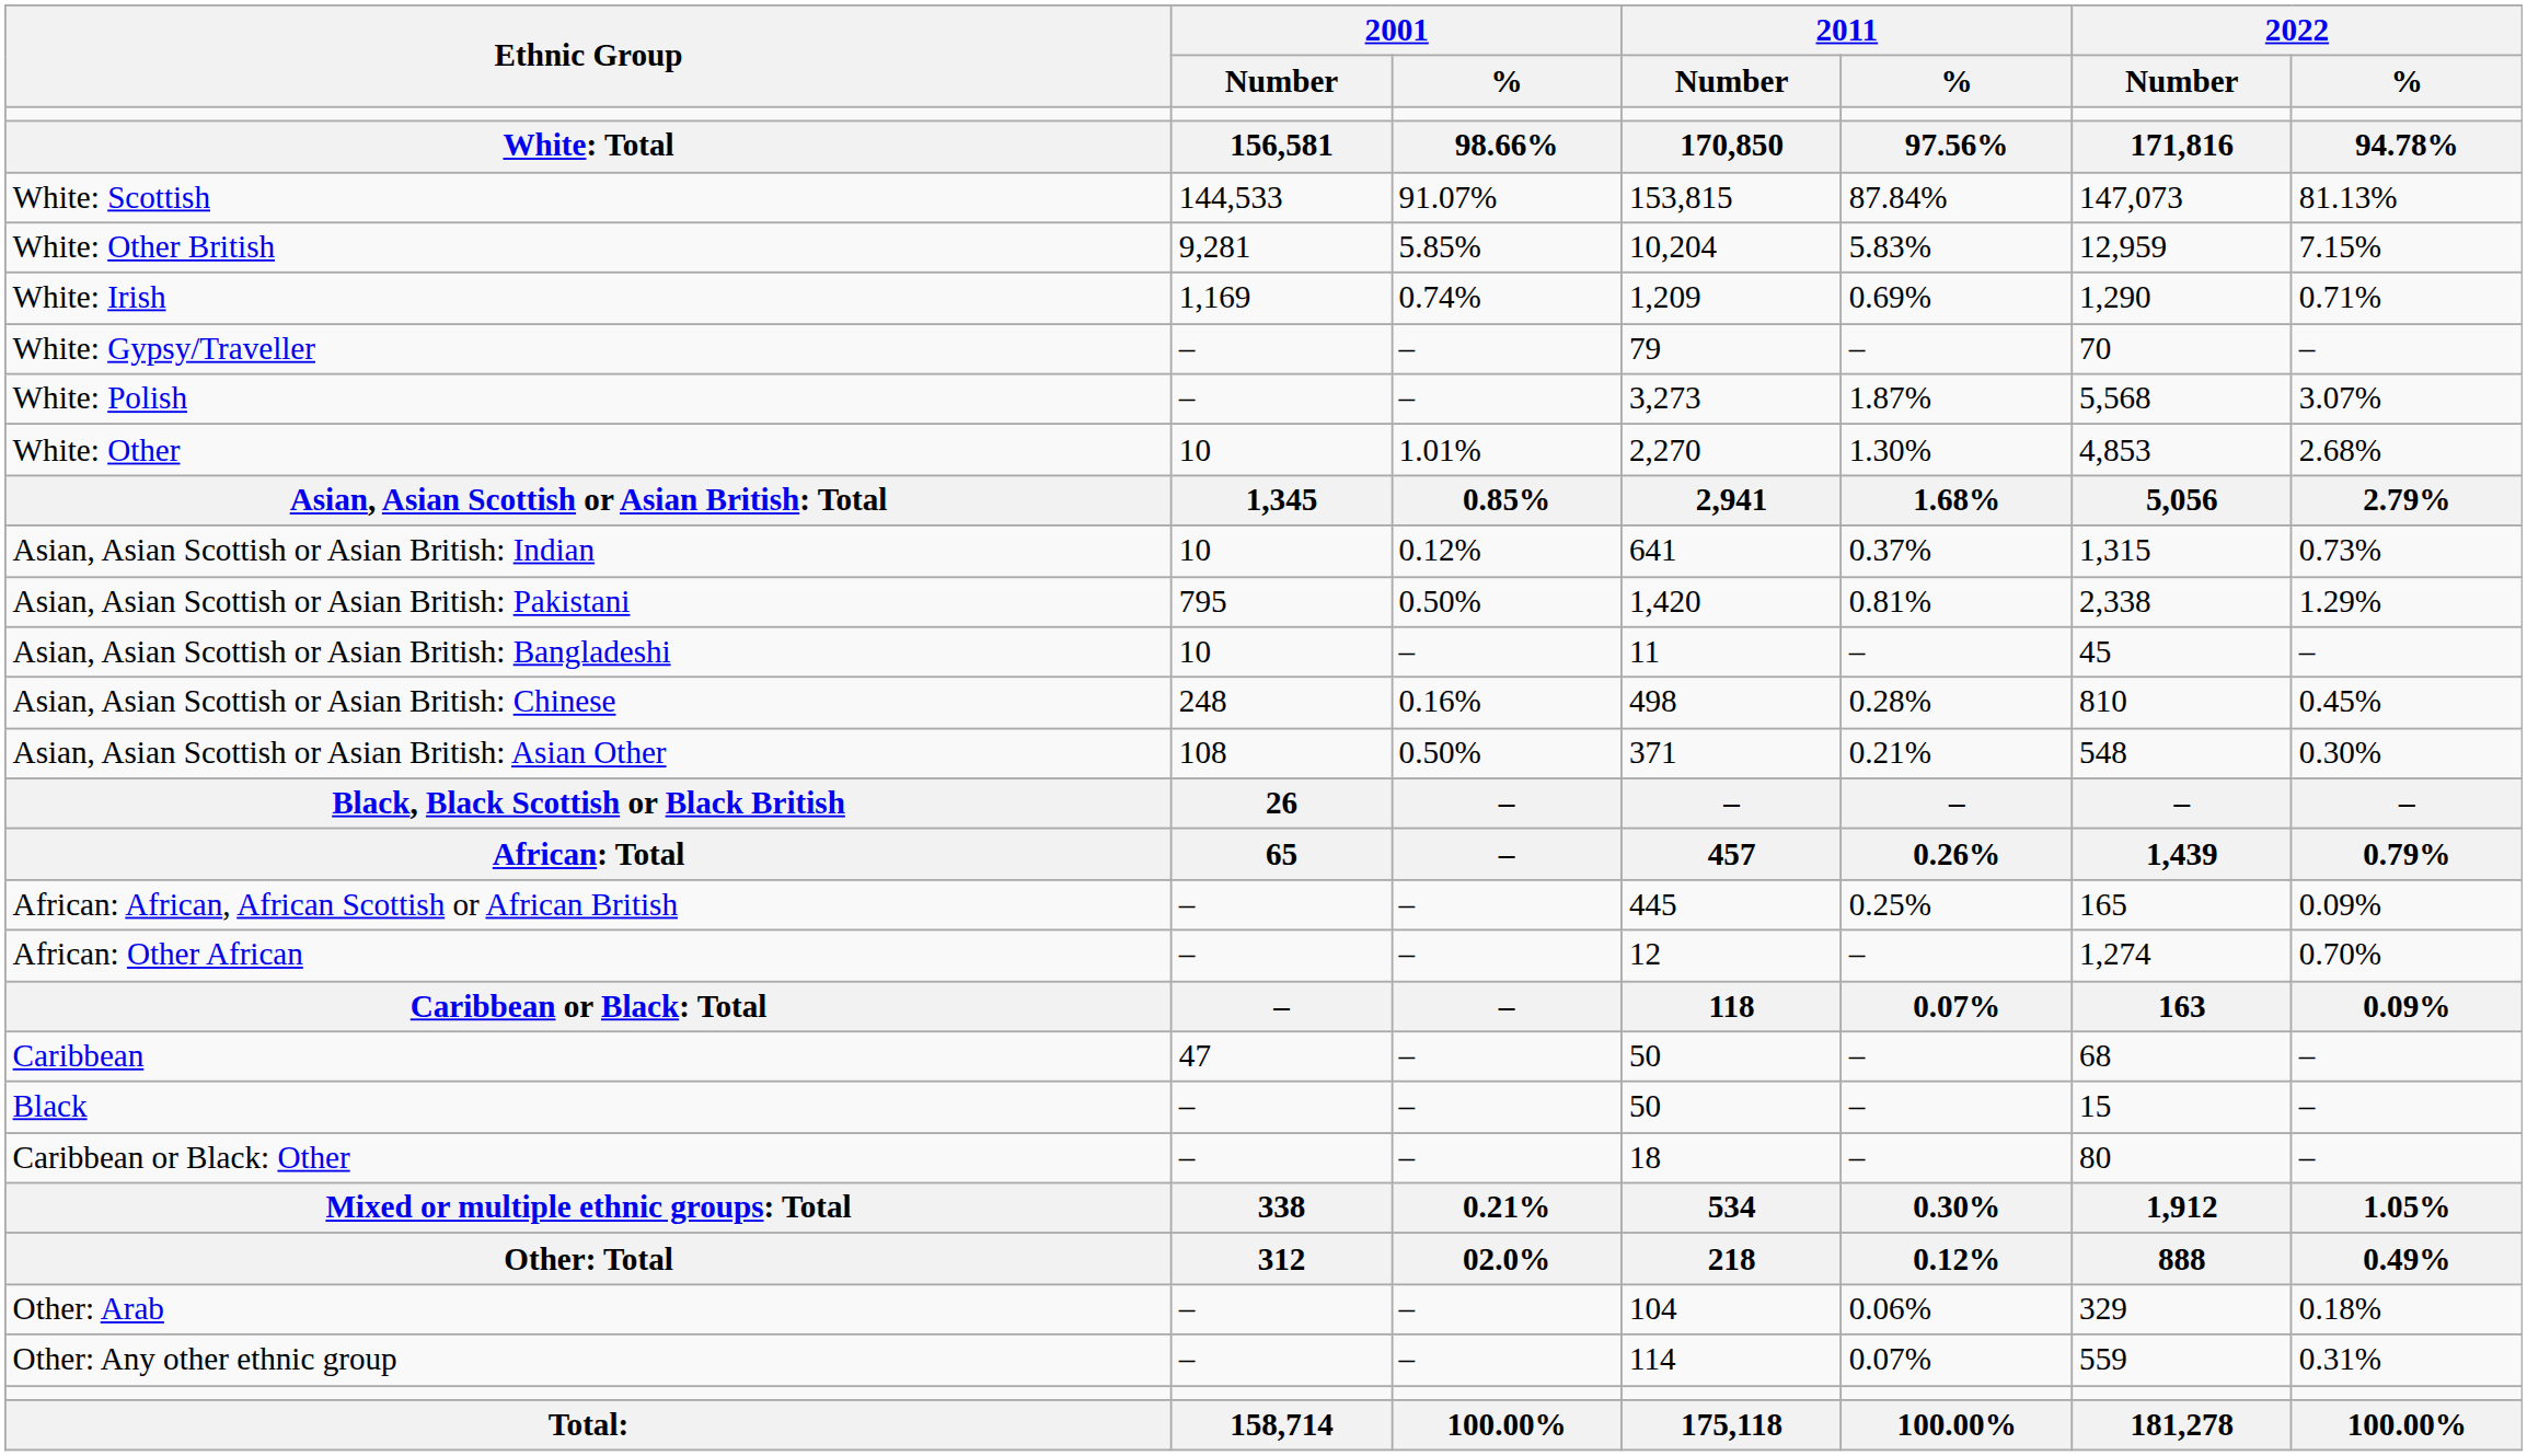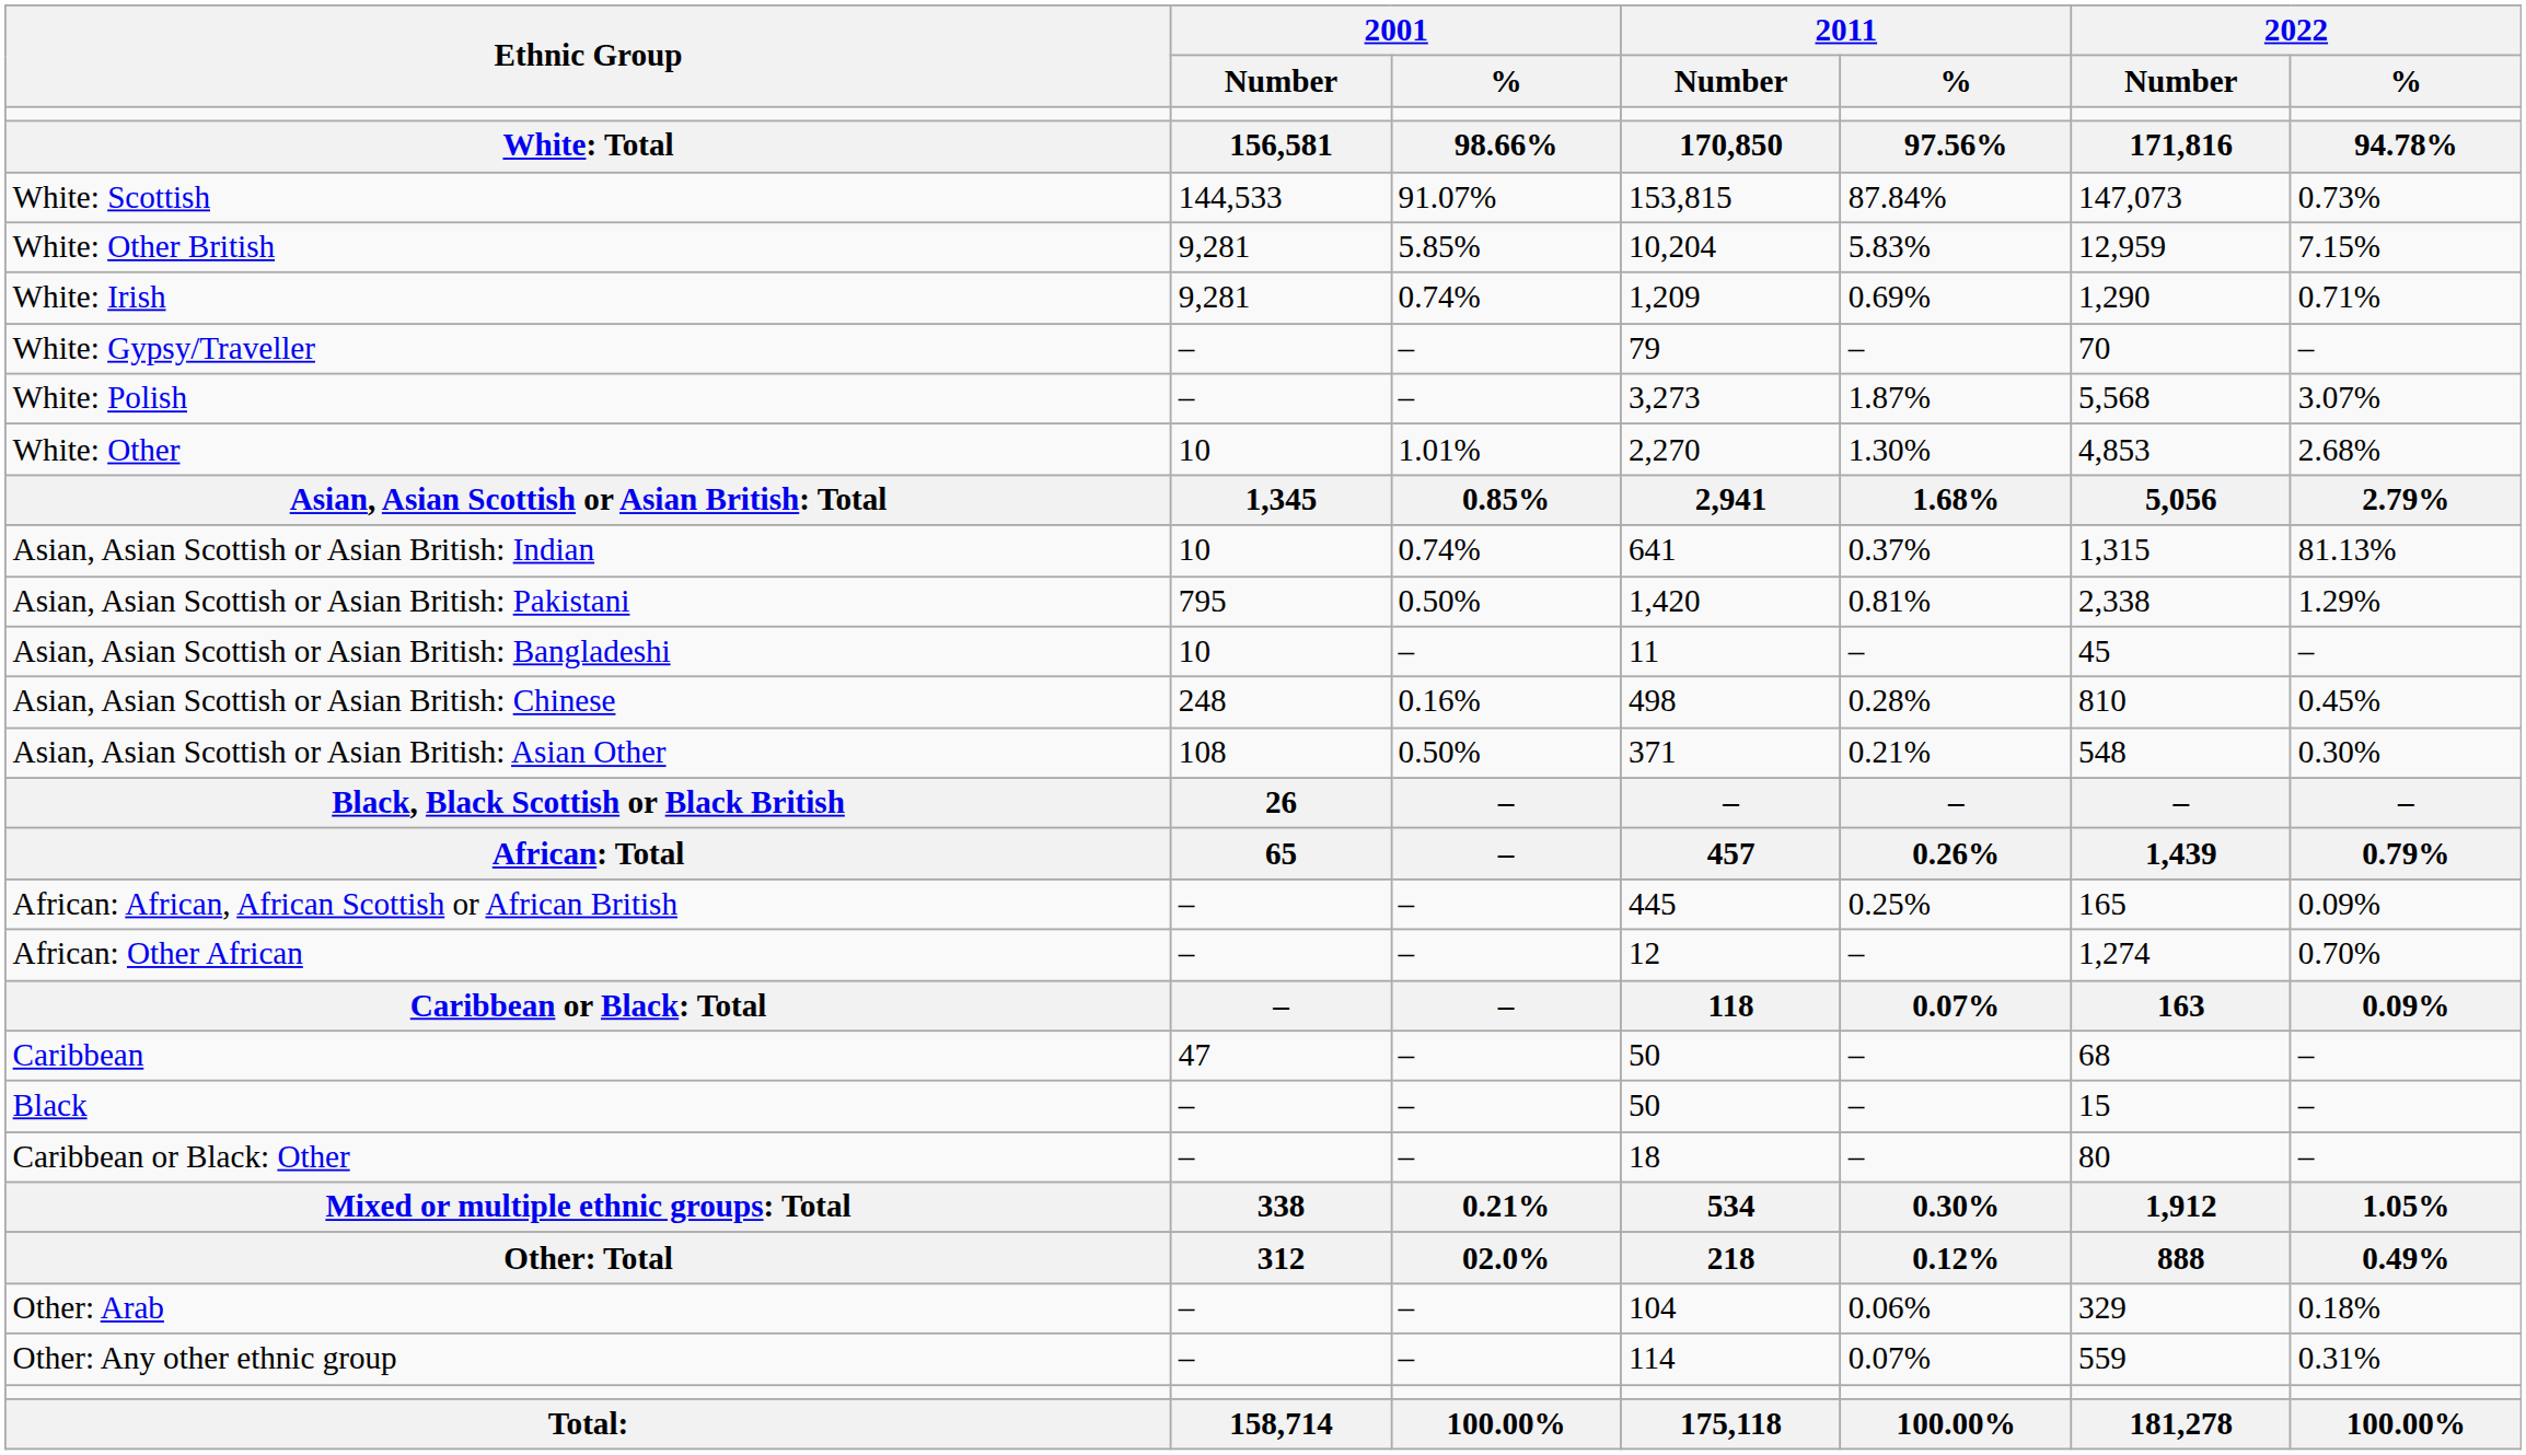White: Scottish | 2022 / %: 81.13% -> 0.73%
White: Irish | 2001 / Number: 1,169 -> 9,281
Asian, Asian Scottish or Asian British: Indian | 2001 / %: 0.12% -> 0.74%
Asian, Asian Scottish or Asian British: Indian | 2022 / %: 0.73% -> 81.13%
